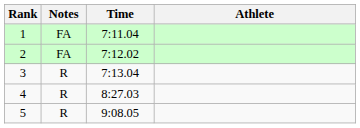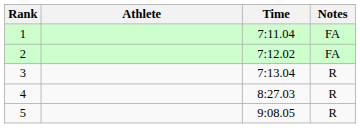columns swapped: Athlete <-> Notes
